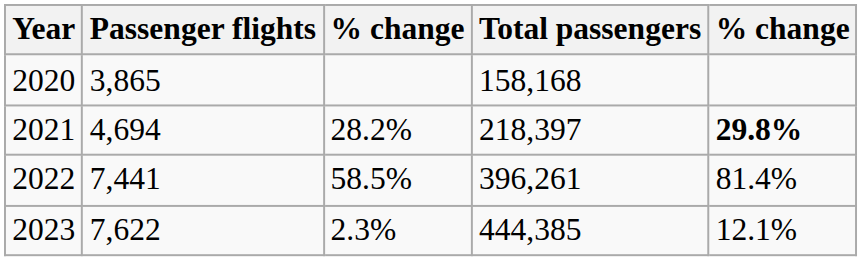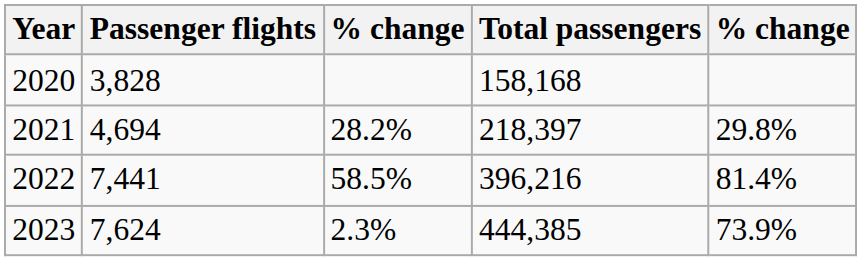2020 | Passenger flights: 3,865 -> 3,828
2021 | column 5: bold -> normal
2022 | Total passengers: 396,261 -> 396,216
2023 | Passenger flights: 7,622 -> 7,624
2023 | column 5: 12.1% -> 73.9%
